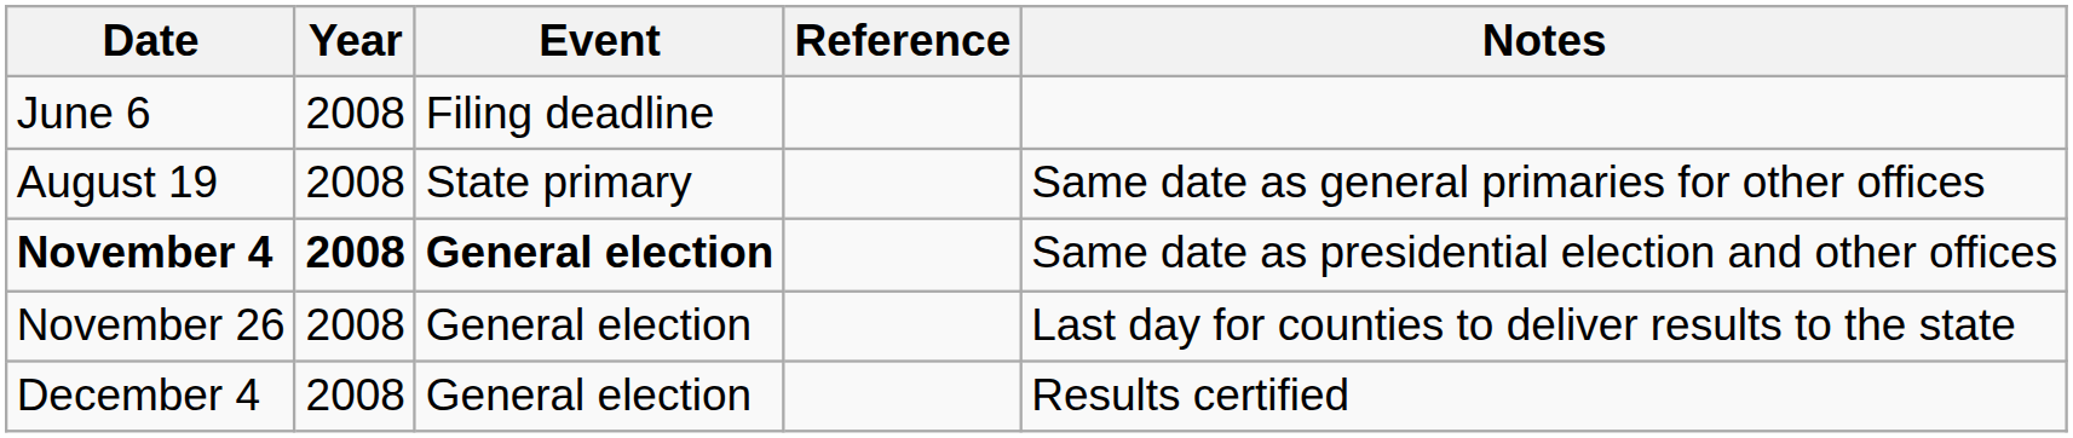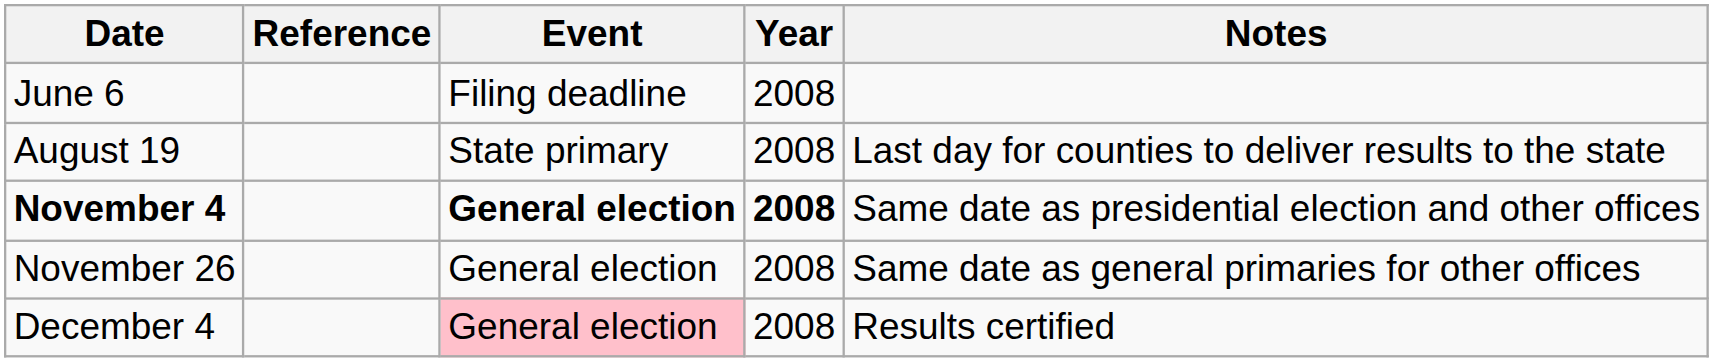columns swapped: Year <-> Reference
August 19 | Notes: Same date as general primaries for other offices -> Last day for counties to deliver results to the state
November 26 | Notes: Last day for counties to deliver results to the state -> Same date as general primaries for other offices
December 4 | Event: no background -> pink background
